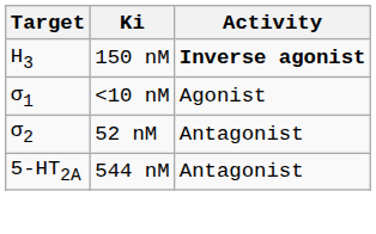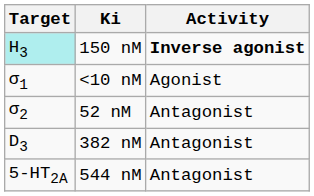150 nM | Target: no background -> paleturquoise background
+ row: D3 | 382 nM | Antagonist
